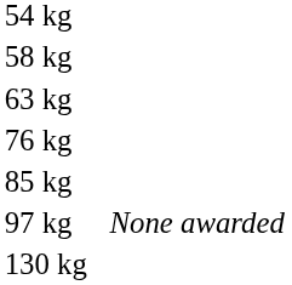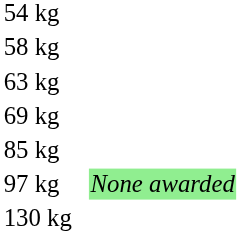+ row: 69 kg
- row: 76 kg
97 kg | column 4: no background -> lightgreen background
